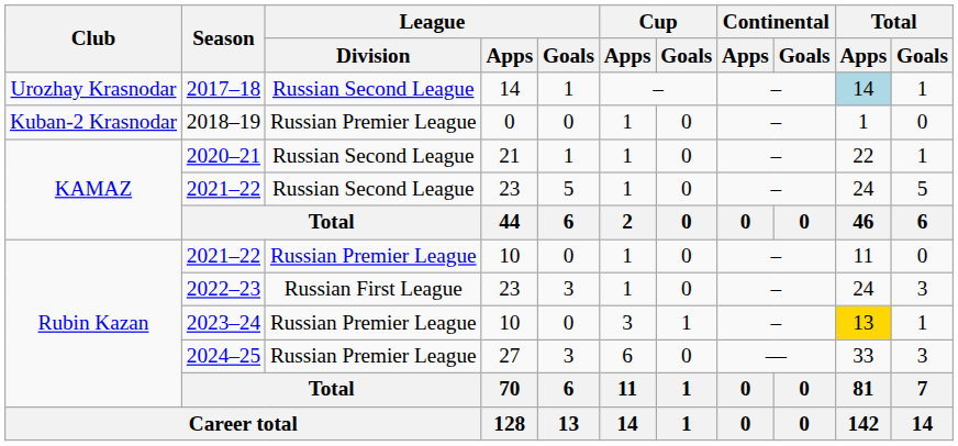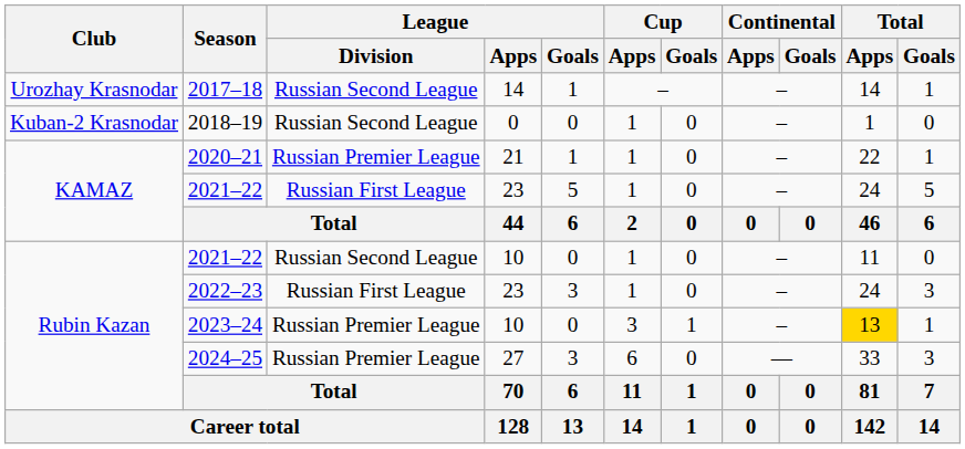2017–18 | Total / Apps: lightblue background -> no background
2018–19 | League / Division: Russian Premier League -> Russian Second League
2020–21 | League / Division: Russian Second League -> Russian Premier League
2021–22 / 23 | League / Division: Russian Second League -> Russian First League
2021–22 / 10 | League / Division: Russian Premier League -> Russian Second League
